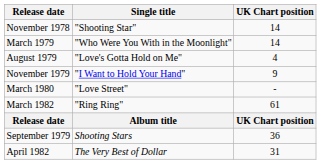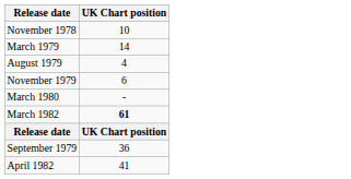- column: Single title | "Shooting Star" | "Who Were You With in the Moonlight" | "Love's Gotta Hold on Me" | "I Want to Hold Your Hand" | "Love Street" | "Ring Ring" | Album title | Shooting Stars | The Very Best of Dollar
November 1978 | UK Chart position: 14 -> 10
November 1979 | UK Chart position: 9 -> 6
March 1982 | UK Chart position: normal -> bold
April 1982 | UK Chart position: 31 -> 41
